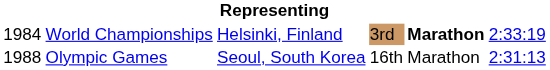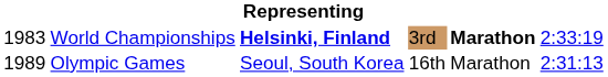World Championships | column 1: 1984 -> 1983
World Championships | column 3: normal -> bold
Olympic Games | column 1: 1988 -> 1989
